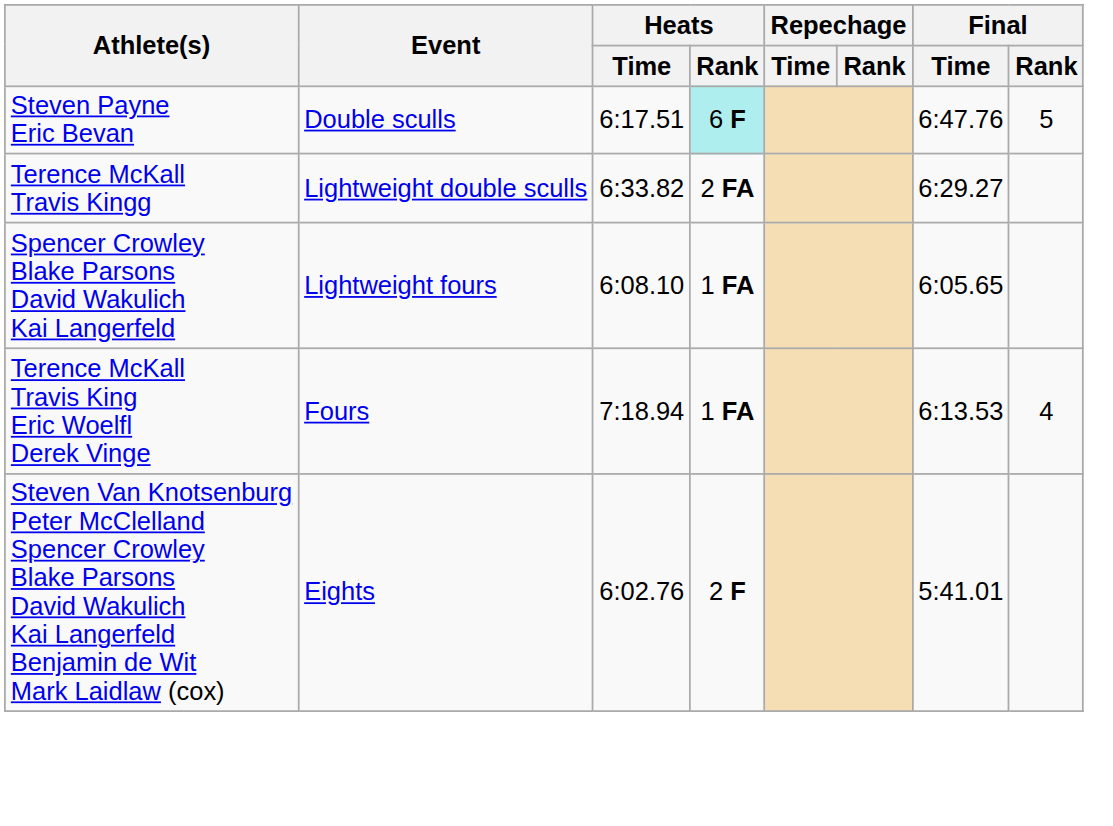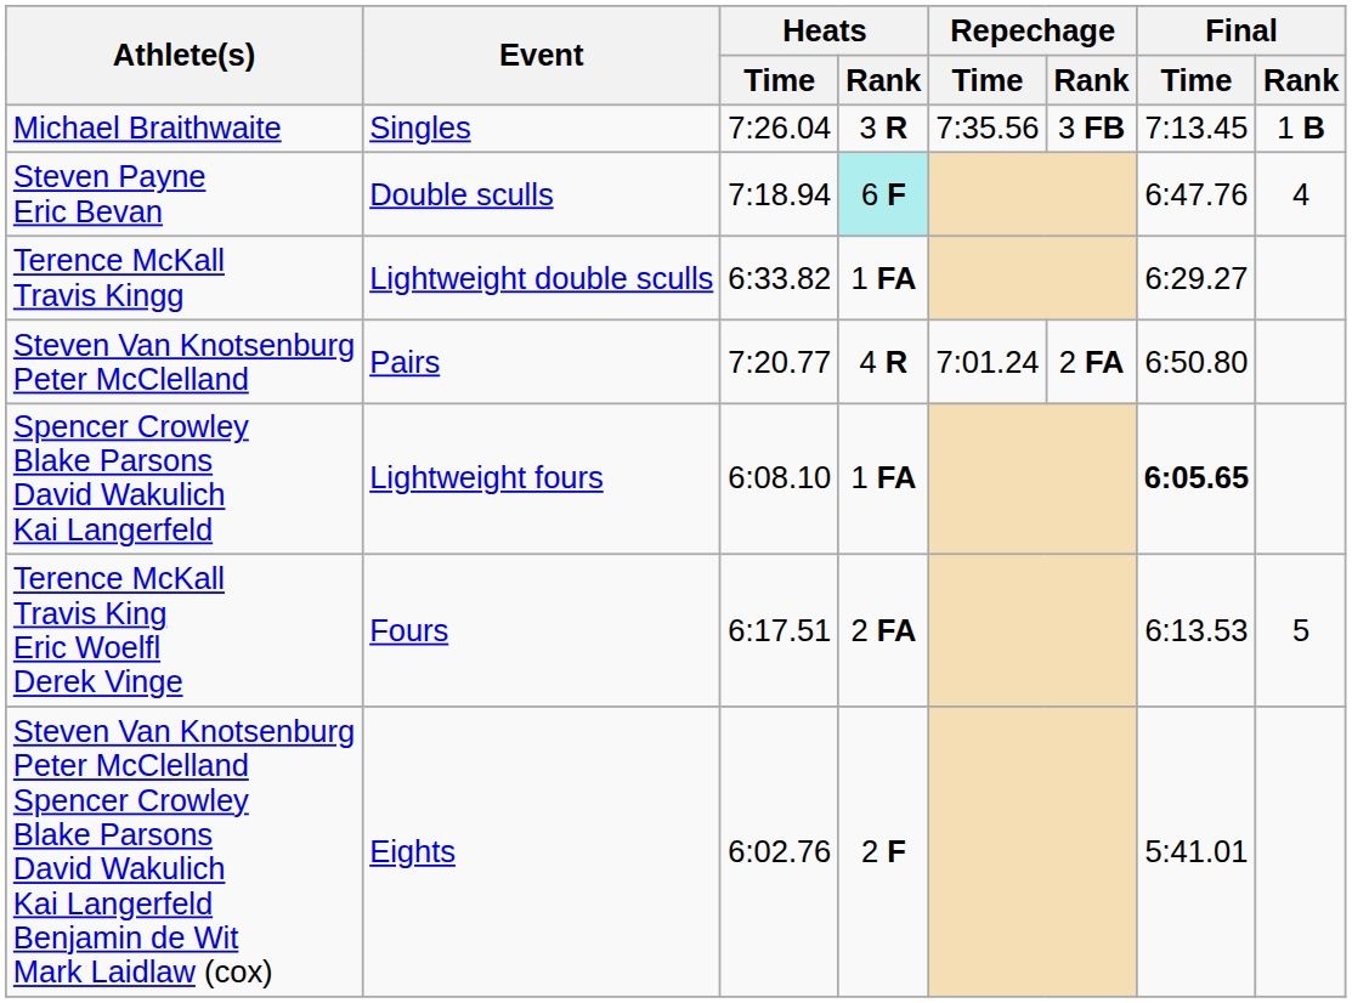+ row: Michael Braithwaite | Singles | 7:26.04 | 3 R | 7:35.56 | 3 FB | 7:13.45 | 1 B
Steven Payne Eric Bevan | Heats / Time: 6:17.51 -> 7:18.94
Steven Payne Eric Bevan | Final / Rank: 5 -> 4
Terence McKall Travis Kingg | Heats / Rank: 2 FA -> 1 FA
+ row: Steven Van Knotsenburg Peter McClelland | Pairs | 7:20.77 | 4 R | 7:01.24 | 2 FA | 6:50.80
Spencer Crowley Blake Parsons David Wakulich Kai Langerfeld | Final / Time: normal -> bold
Terence McKall Travis King Eric Woelfl Derek Vinge | Heats / Time: 7:18.94 -> 6:17.51
Terence McKall Travis King Eric Woelfl Derek Vinge | Heats / Rank: 1 FA -> 2 FA
Terence McKall Travis King Eric Woelfl Derek Vinge | Final / Rank: 4 -> 5
